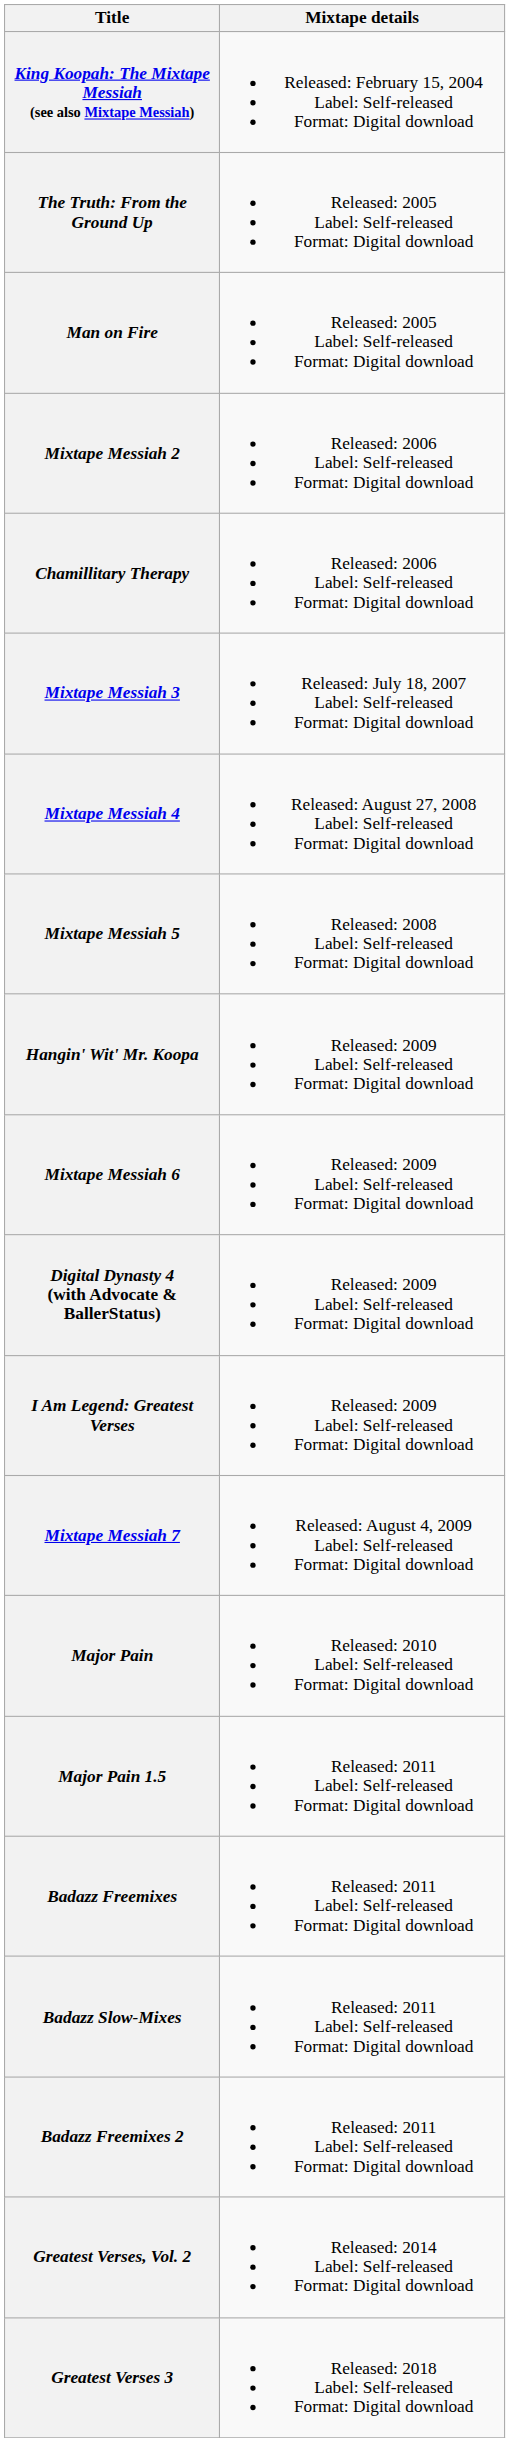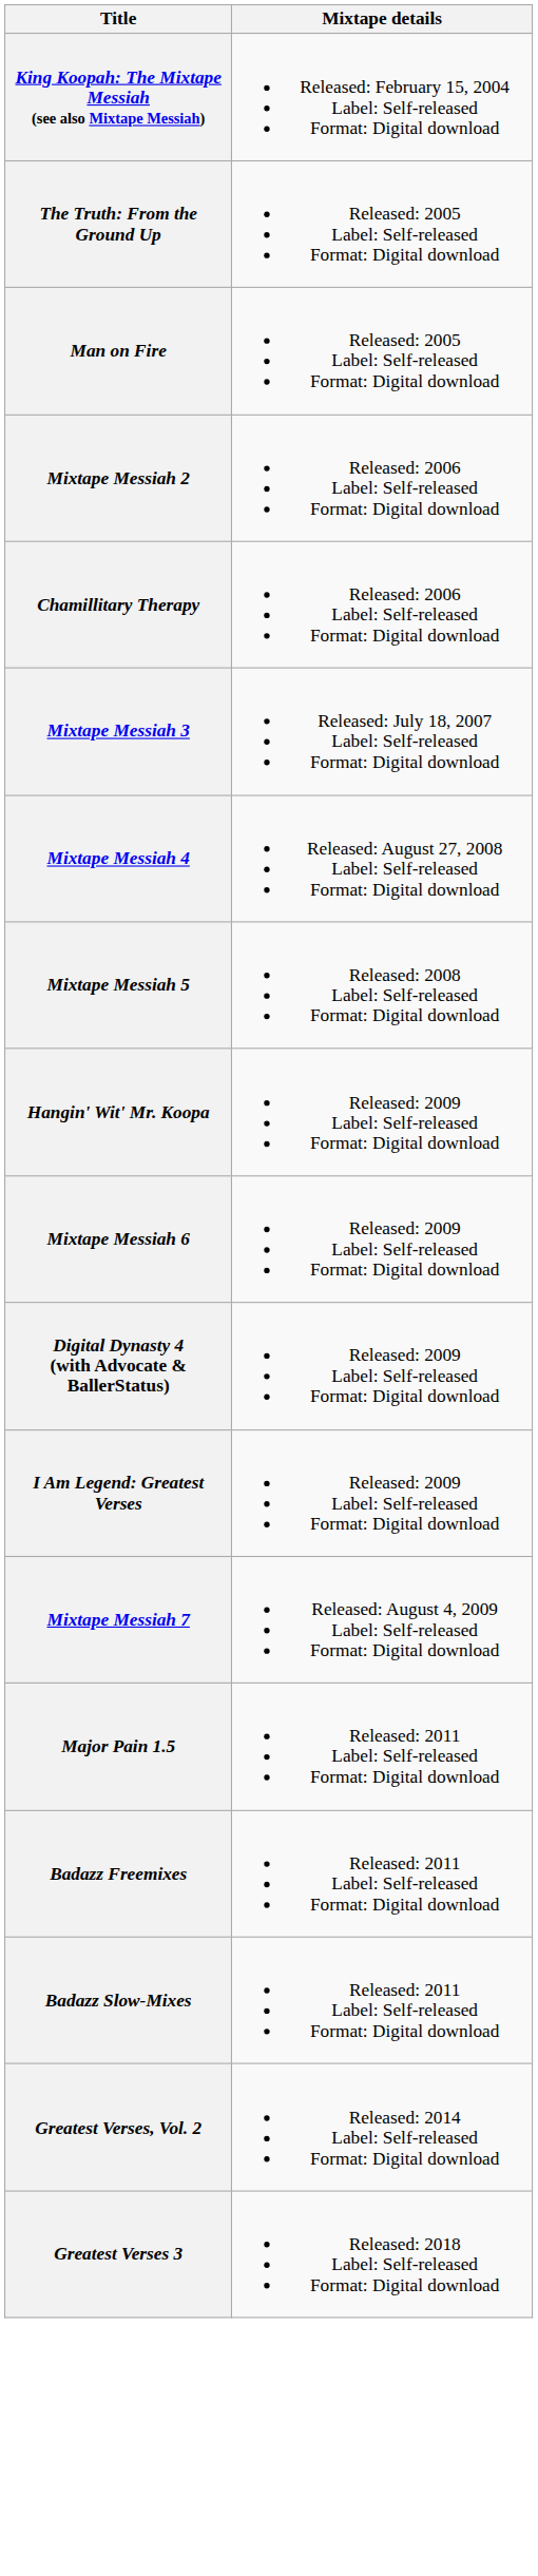- row: Major Pain | Released: 2010 Label: Self-released Format: Digital download
- row: Badazz Freemixes 2 | Released: 2011 Label: Self-released Format: Digital download
